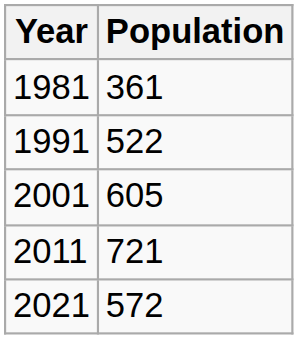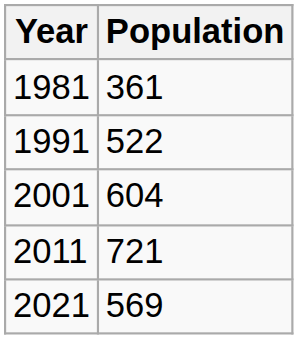2001 | Population: 605 -> 604
2021 | Population: 572 -> 569
